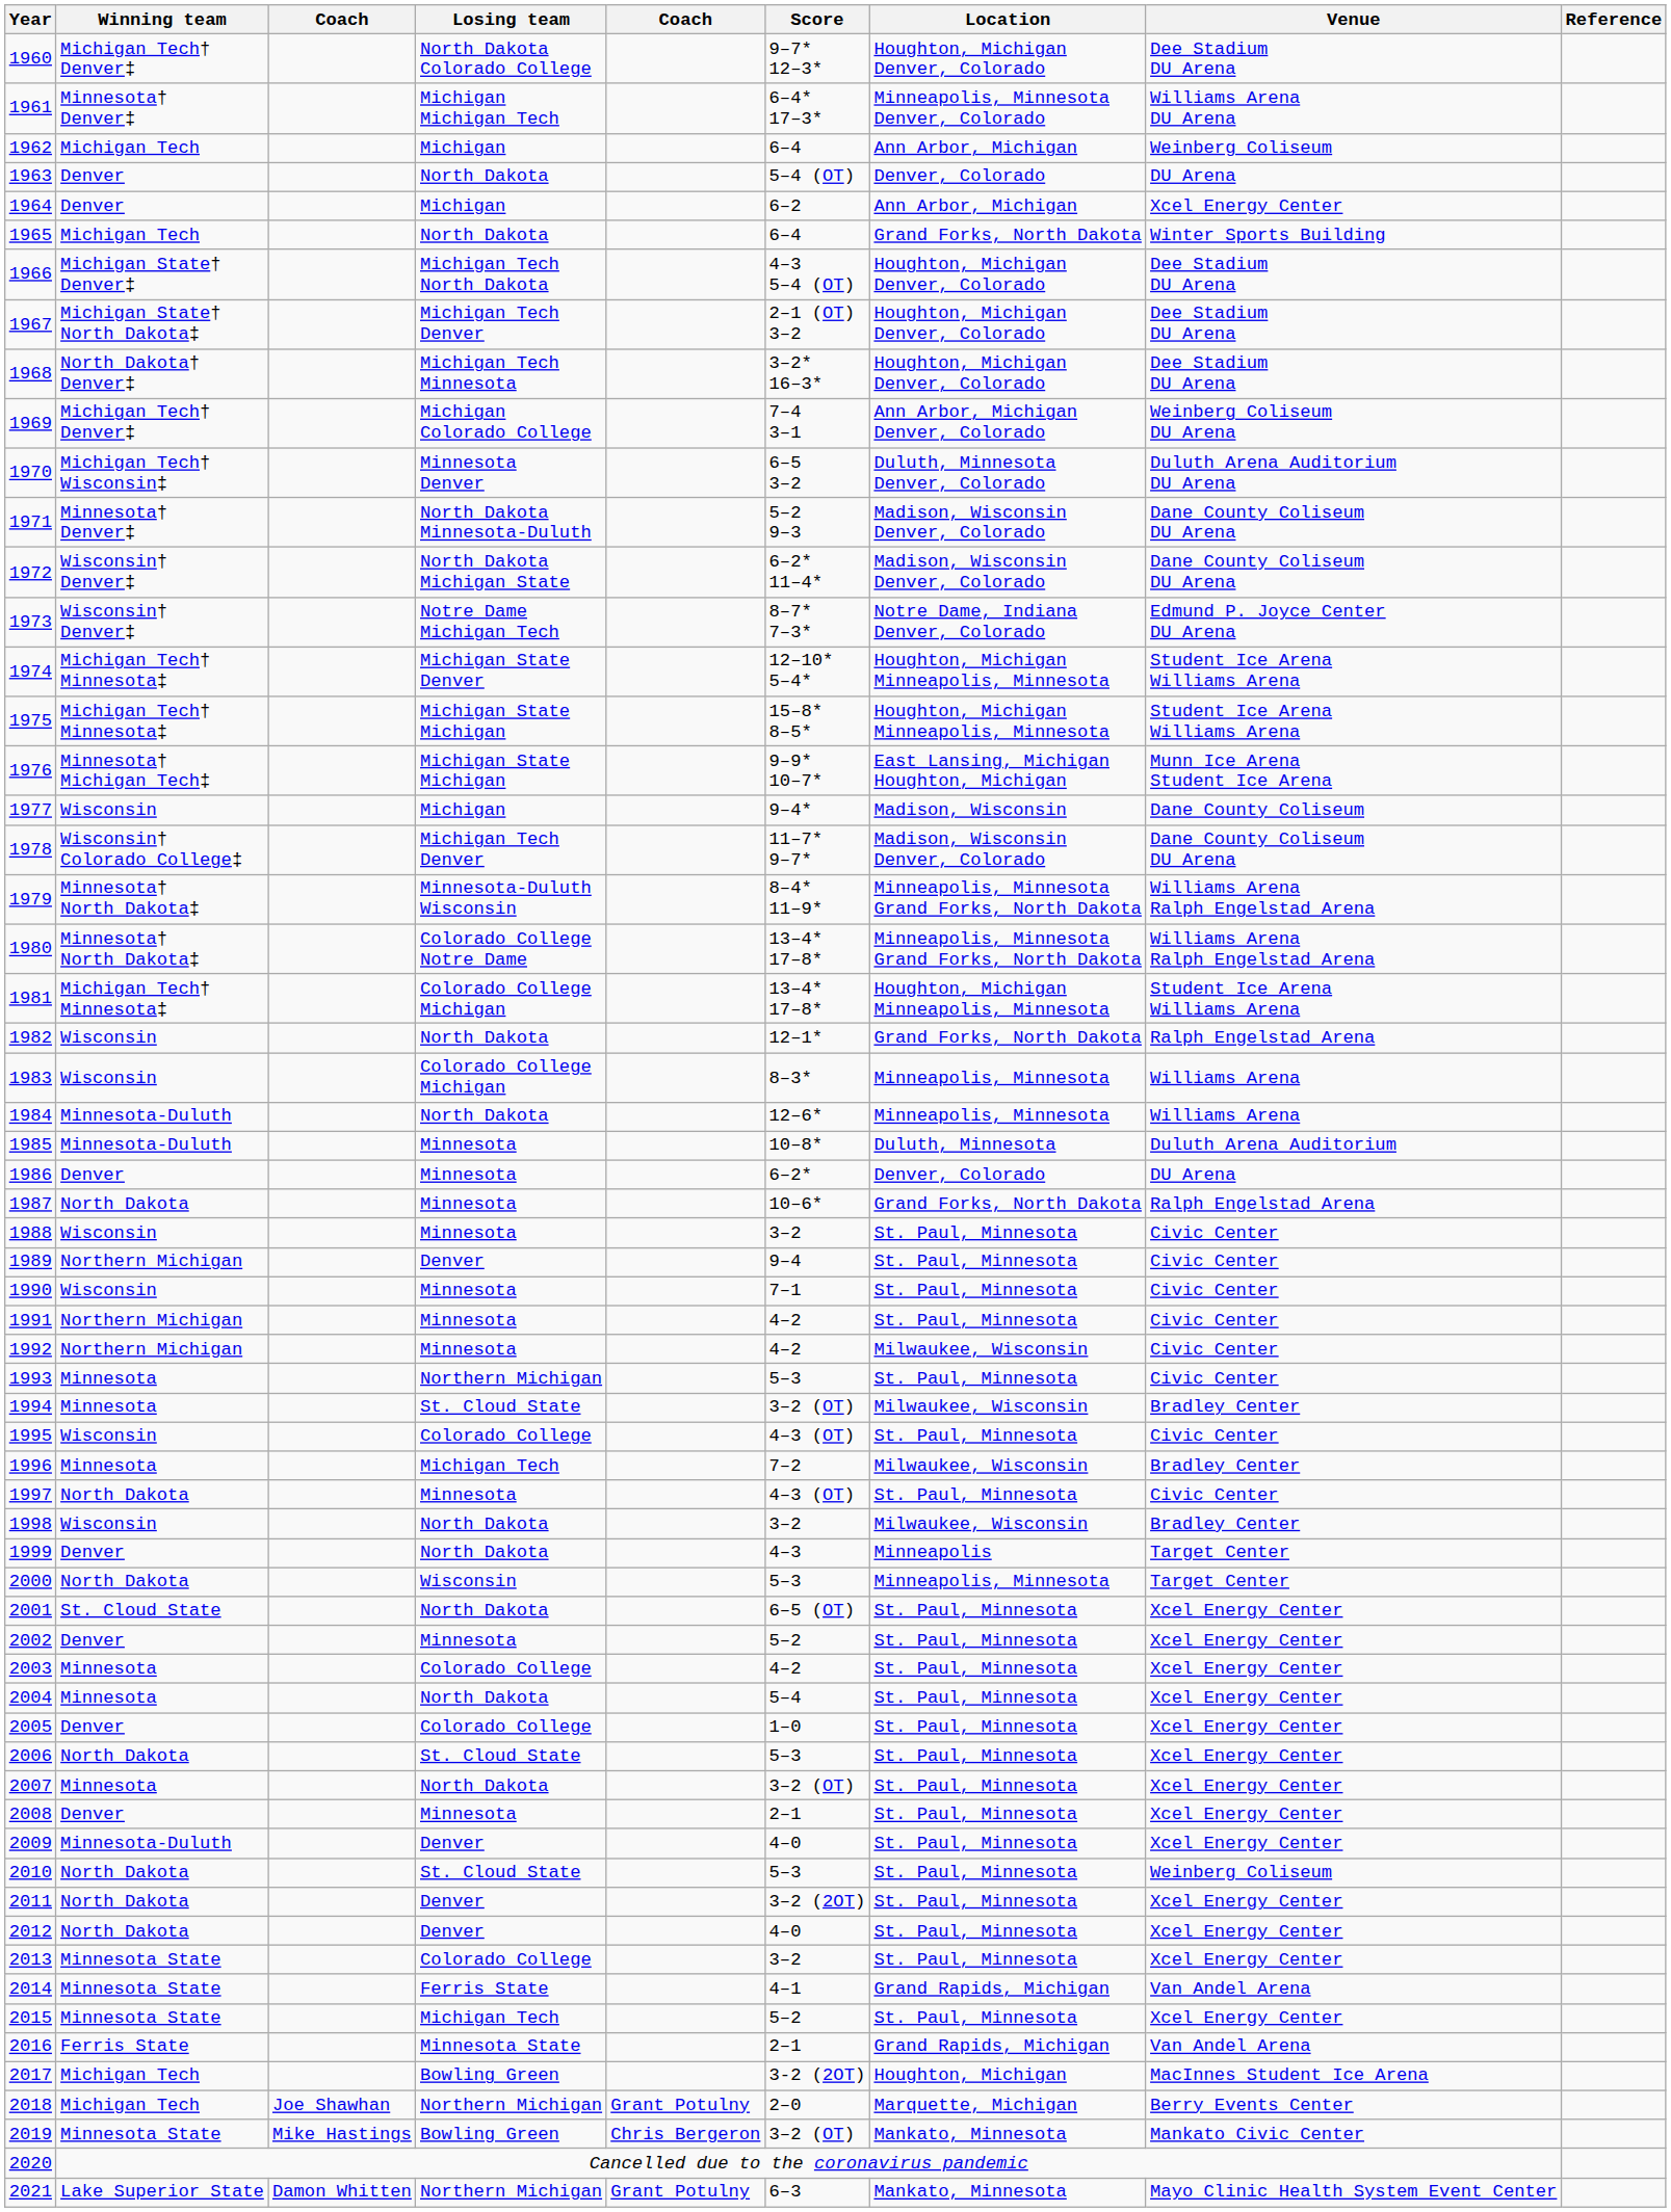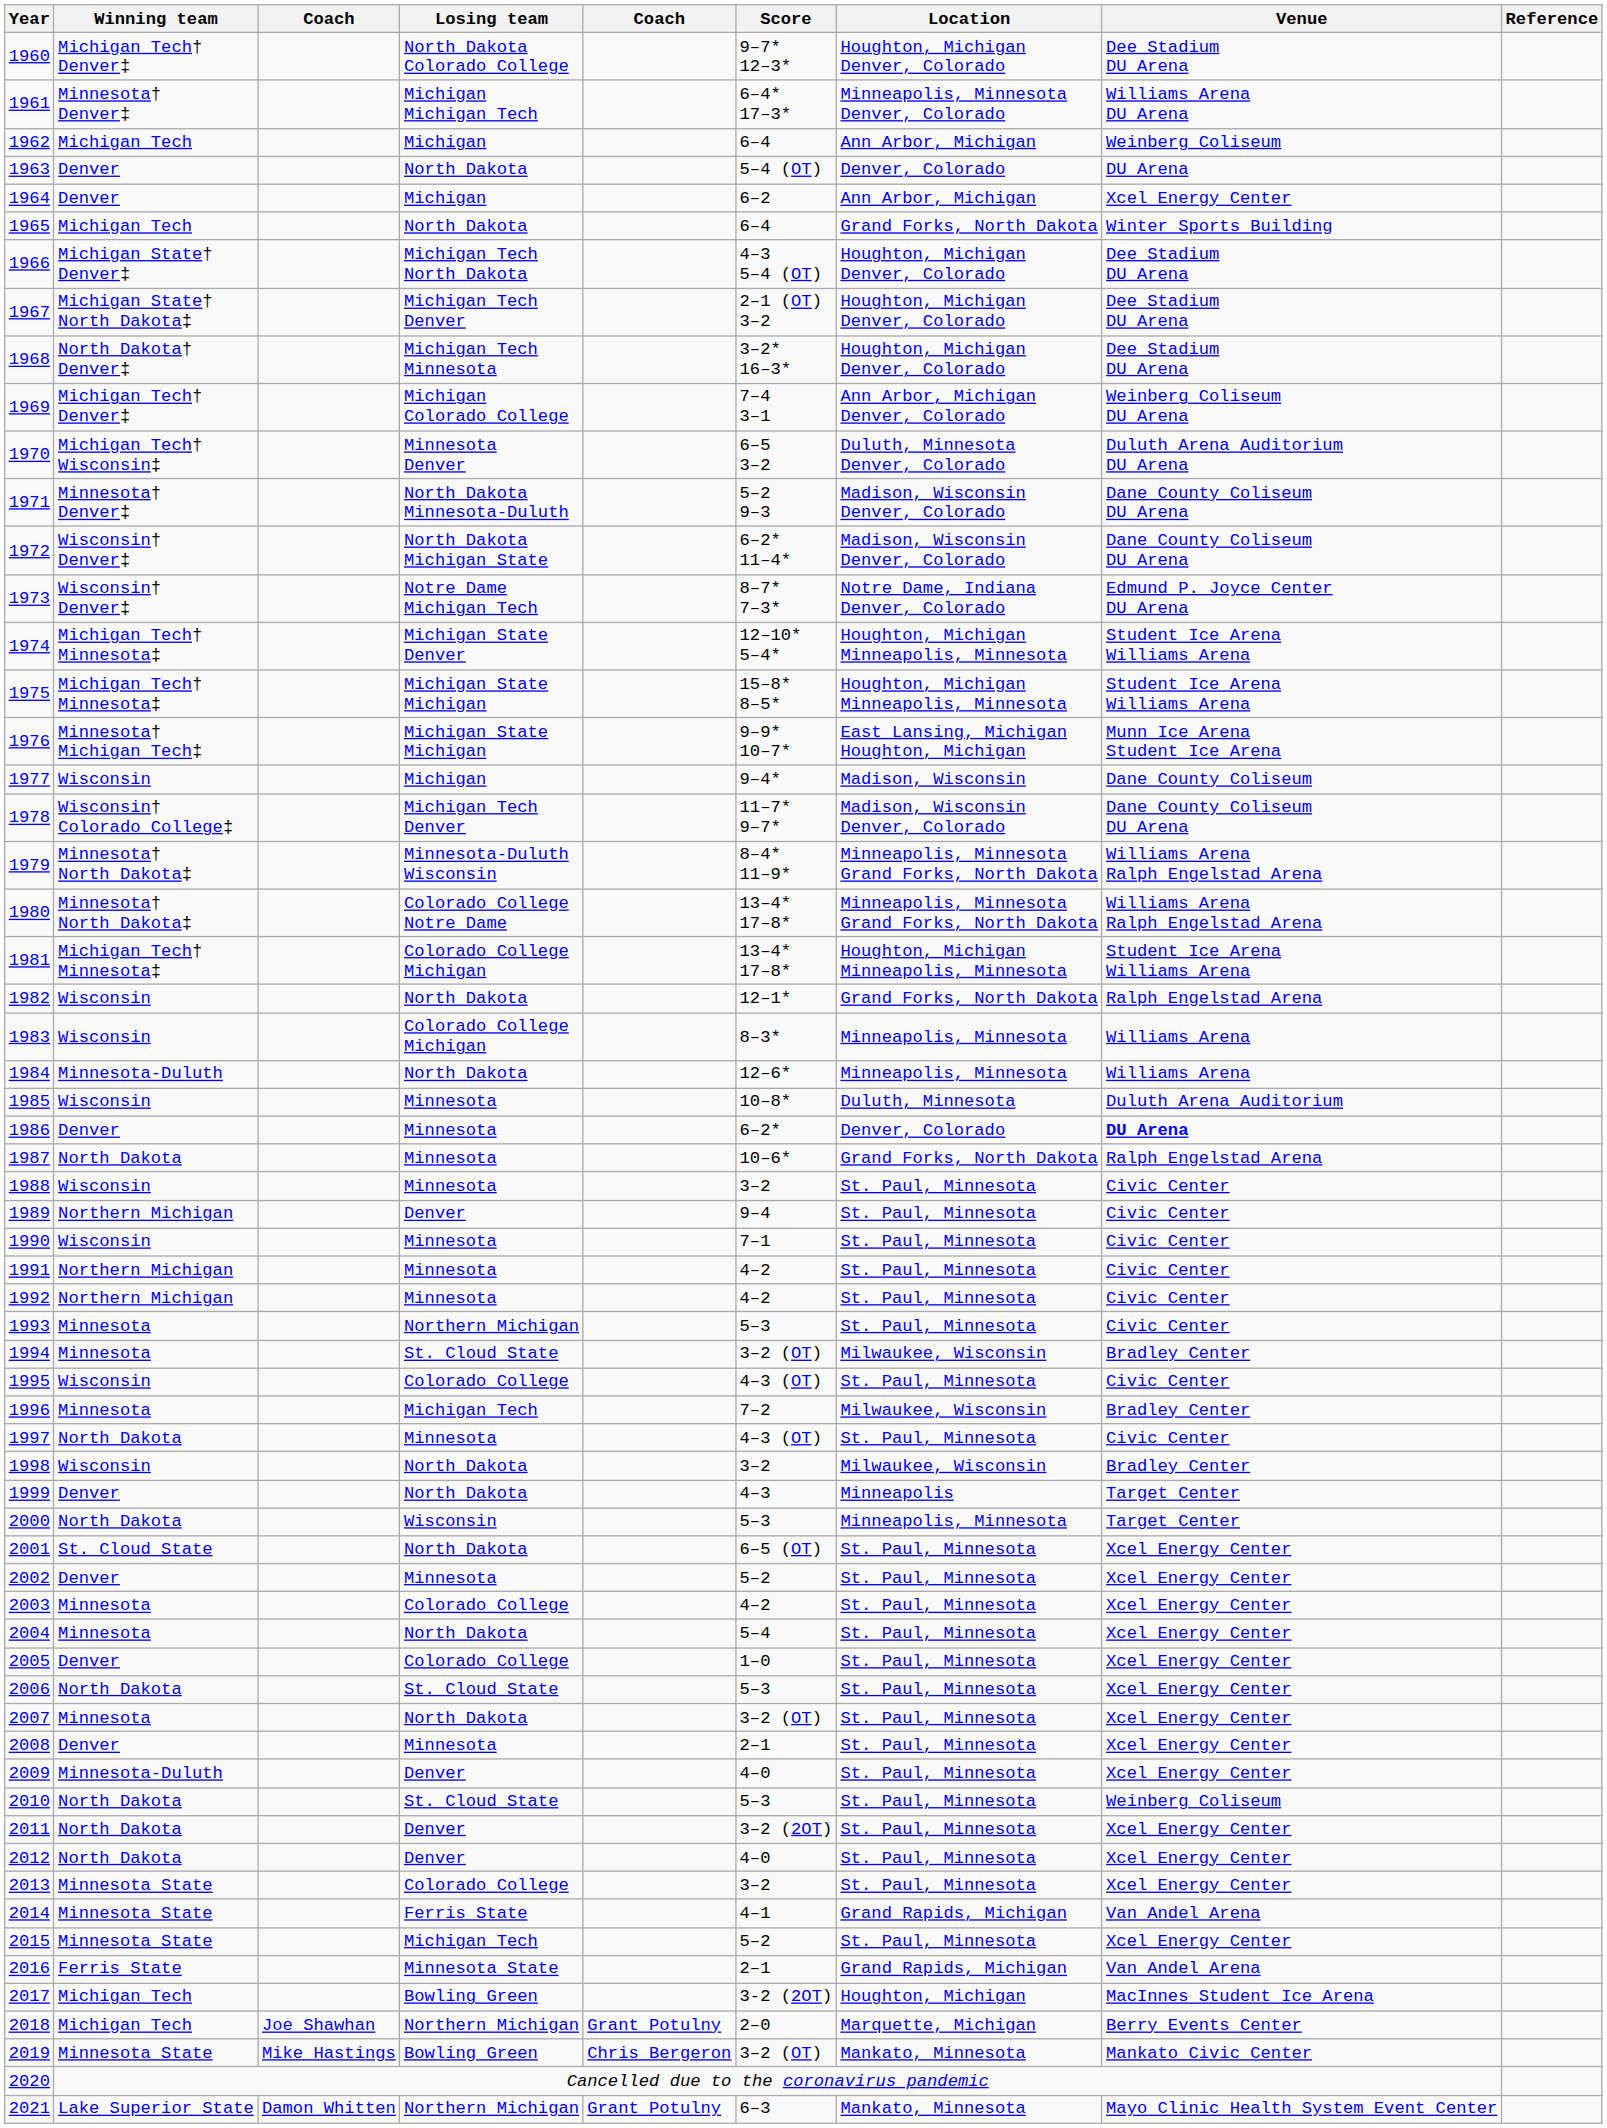1985 | Winning team: Minnesota-Duluth -> Wisconsin
1986 | Venue: normal -> bold
1992 | Location: Milwaukee, Wisconsin -> St. Paul, Minnesota
